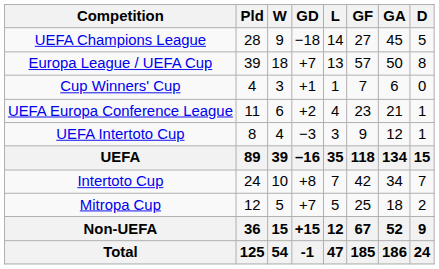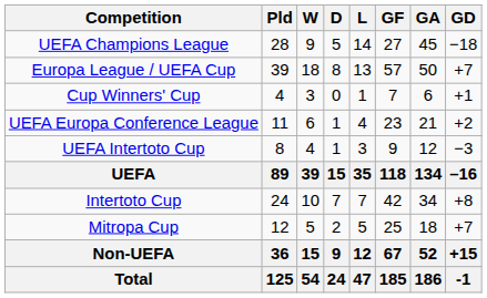columns swapped: D <-> GD
